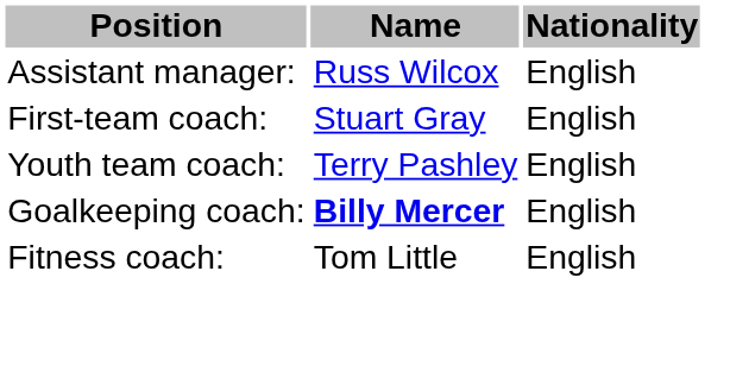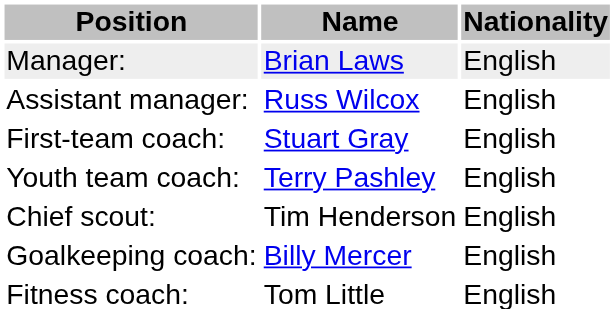+ row: Manager: | Brian Laws | English
+ row: Chief scout: | Tim Henderson | English
Goalkeeping coach: | Name: bold -> normal
